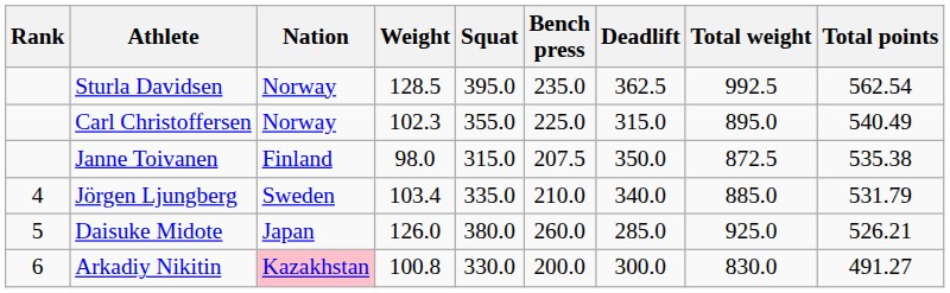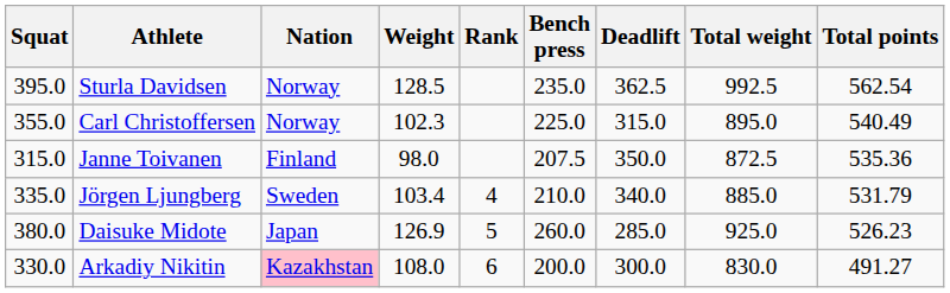columns swapped: Rank <-> Squat
Janne Toivanen | Total points: 535.38 -> 535.36
Daisuke Midote | Weight: 126.0 -> 126.9
Daisuke Midote | Total points: 526.21 -> 526.23
Arkadiy Nikitin | Weight: 100.8 -> 108.0
